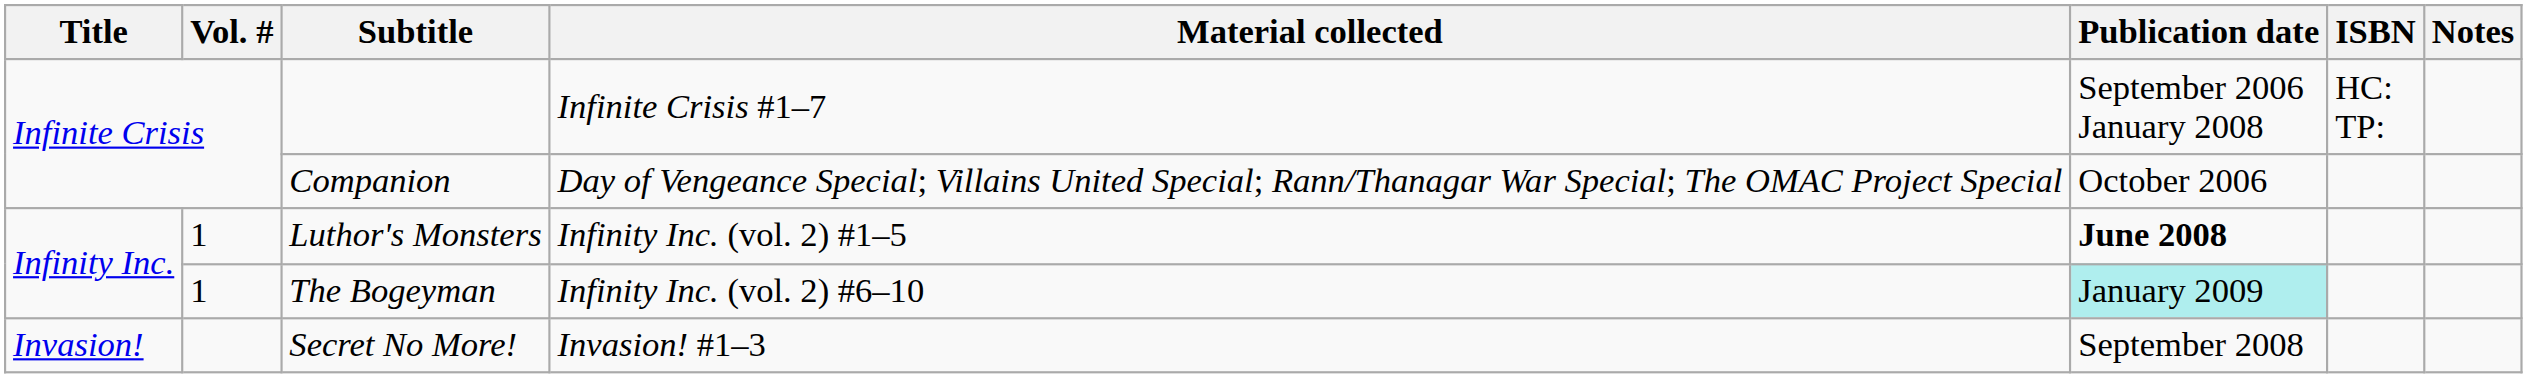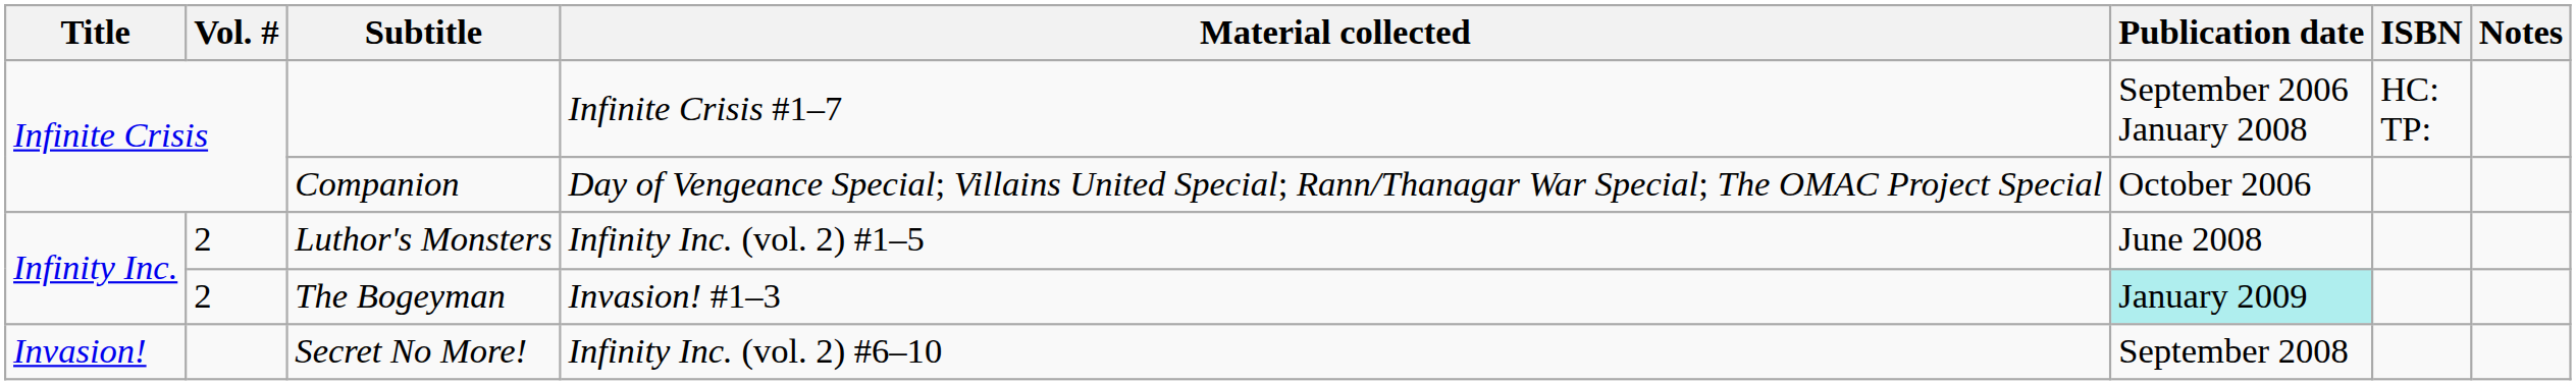Luthor's Monsters | Vol. #: 1 -> 2
Luthor's Monsters | Publication date: bold -> normal
The Bogeyman | Vol. #: 1 -> 2
The Bogeyman | Material collected: Infinity Inc. (vol. 2) #6–10 -> Invasion! #1–3
Secret No More! | Material collected: Invasion! #1–3 -> Infinity Inc. (vol. 2) #6–10
